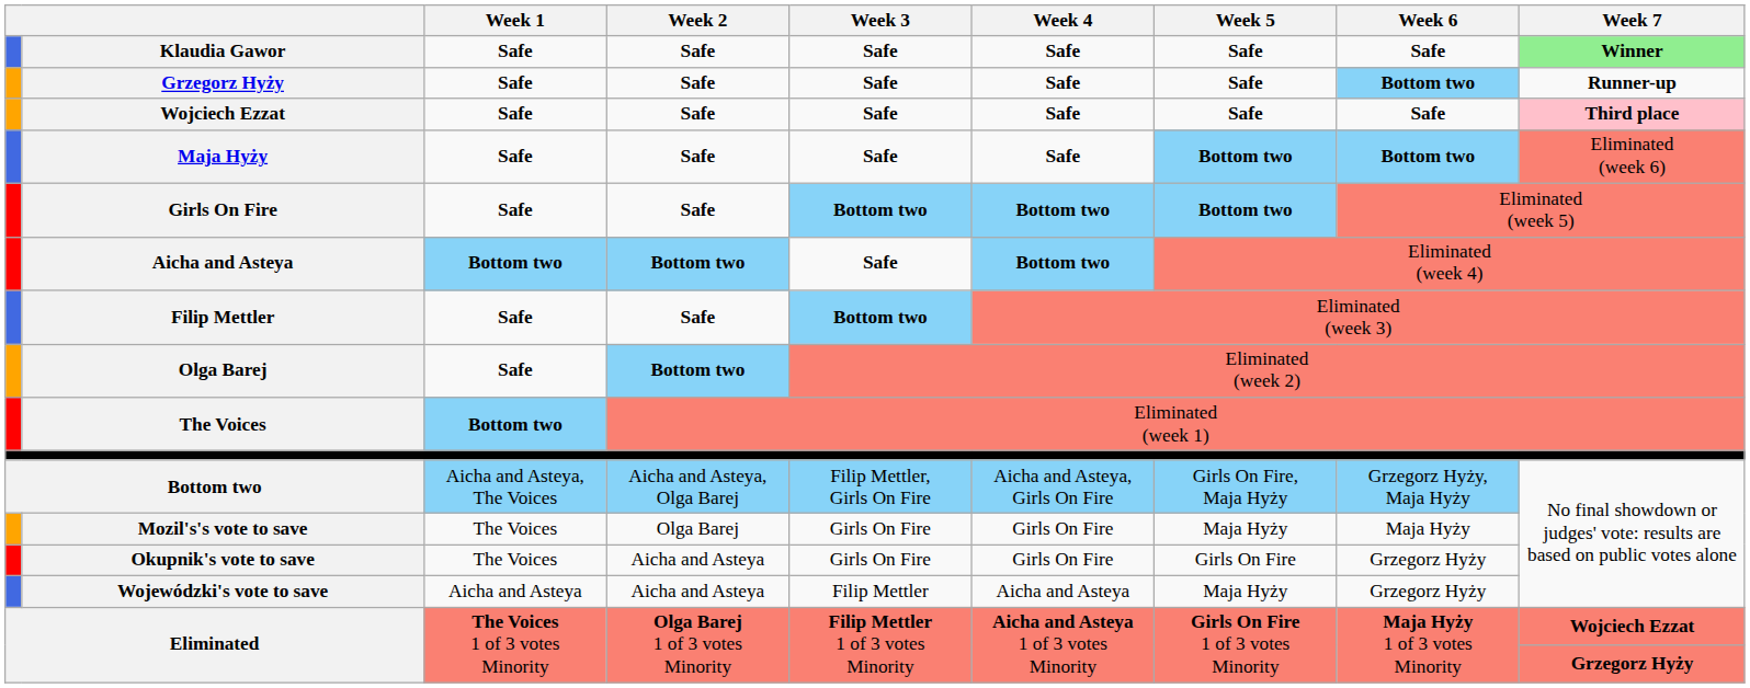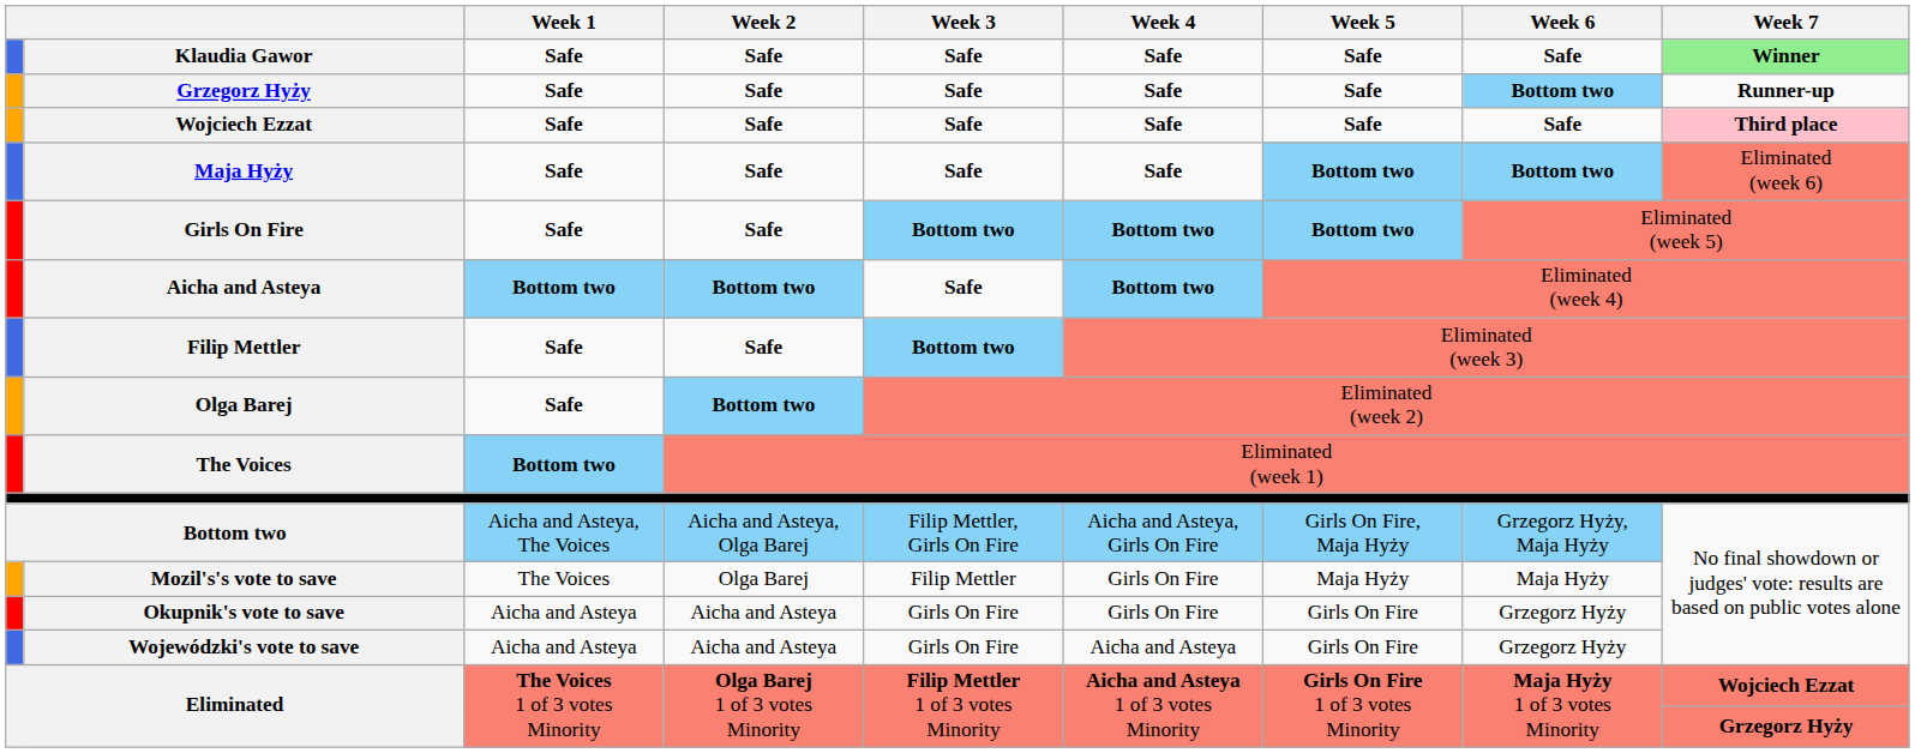Mozil's's vote to save | Week 3: Girls On Fire -> Filip Mettler
Okupnik's vote to save | Week 1: The Voices -> Aicha and Asteya
Wojewódzki's vote to save | Week 3: Filip Mettler -> Girls On Fire
Wojewódzki's vote to save | Week 5: Maja Hyży -> Girls On Fire
